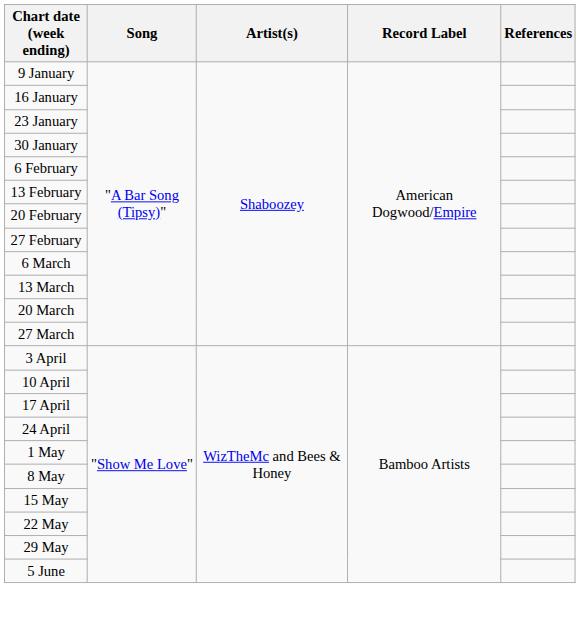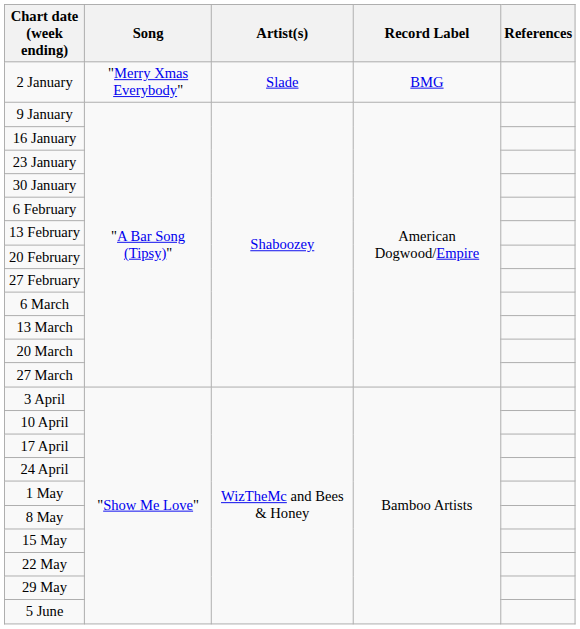+ row: 2 January | "Merry Xmas Everybody" | Slade | BMG
